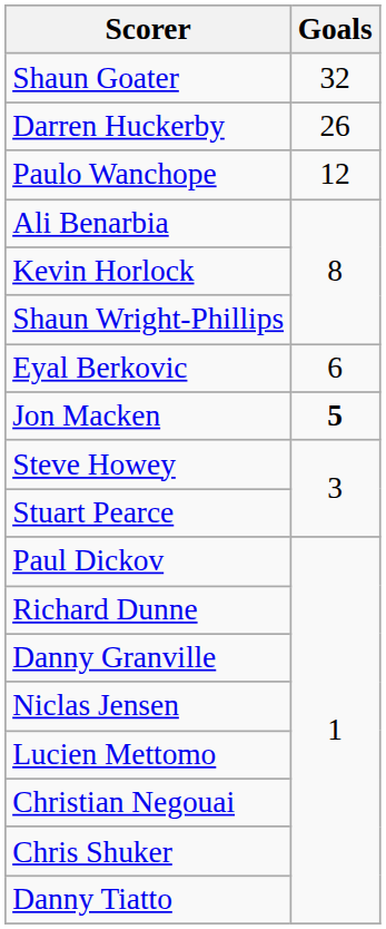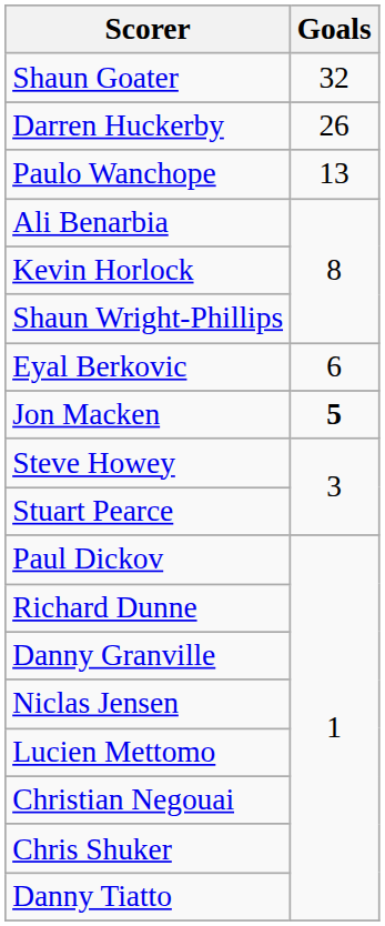Paulo Wanchope | Goals: 12 -> 13
